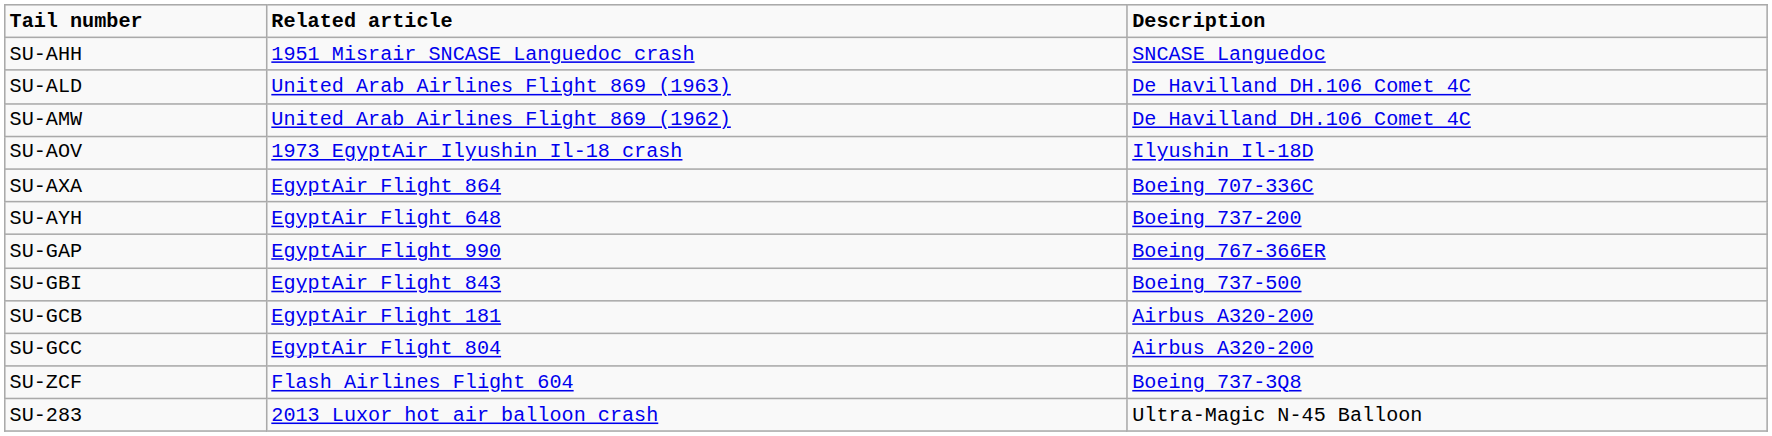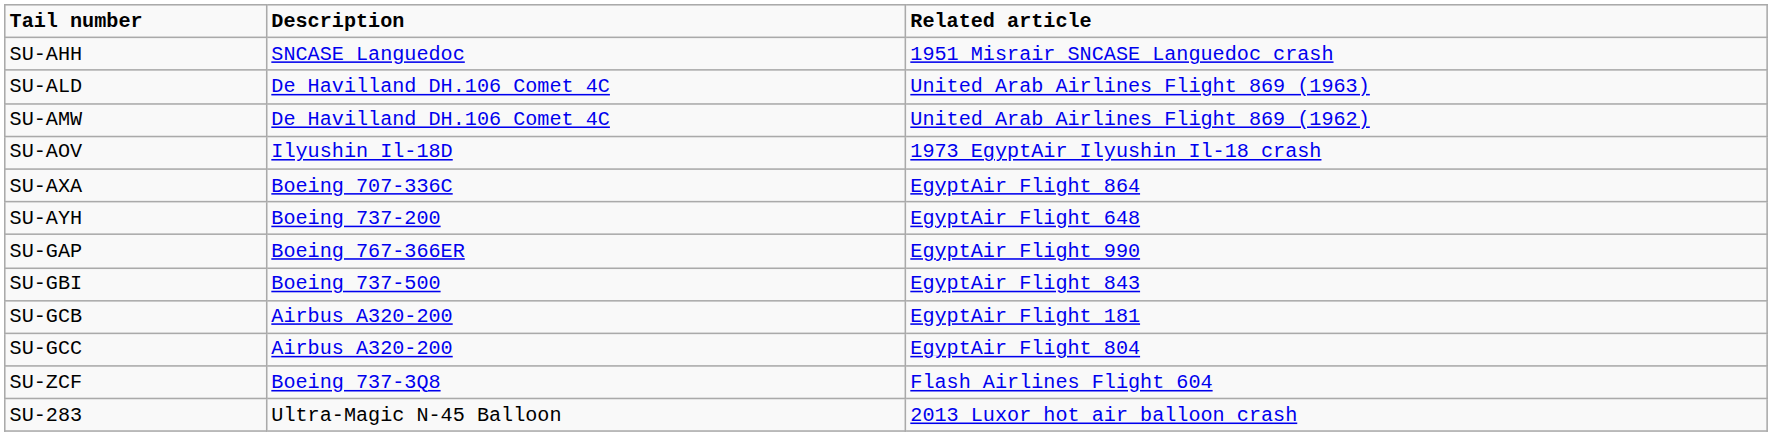columns swapped: Description <-> Related article
